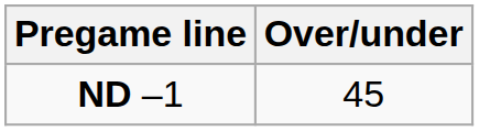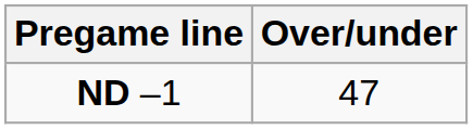ND –1 | Over/under: 45 -> 47
